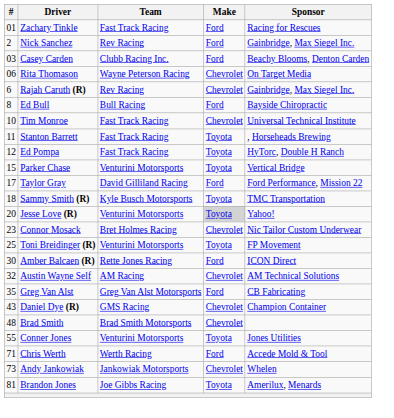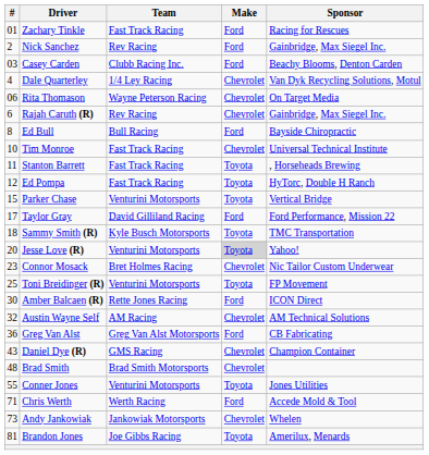+ row: 4 | Dale Quarterley | 1/4 Ley Racing | Chevrolet | Van Dyk Recycling Solutions, Motul
Greg Van Alst | #: 35 -> 36
